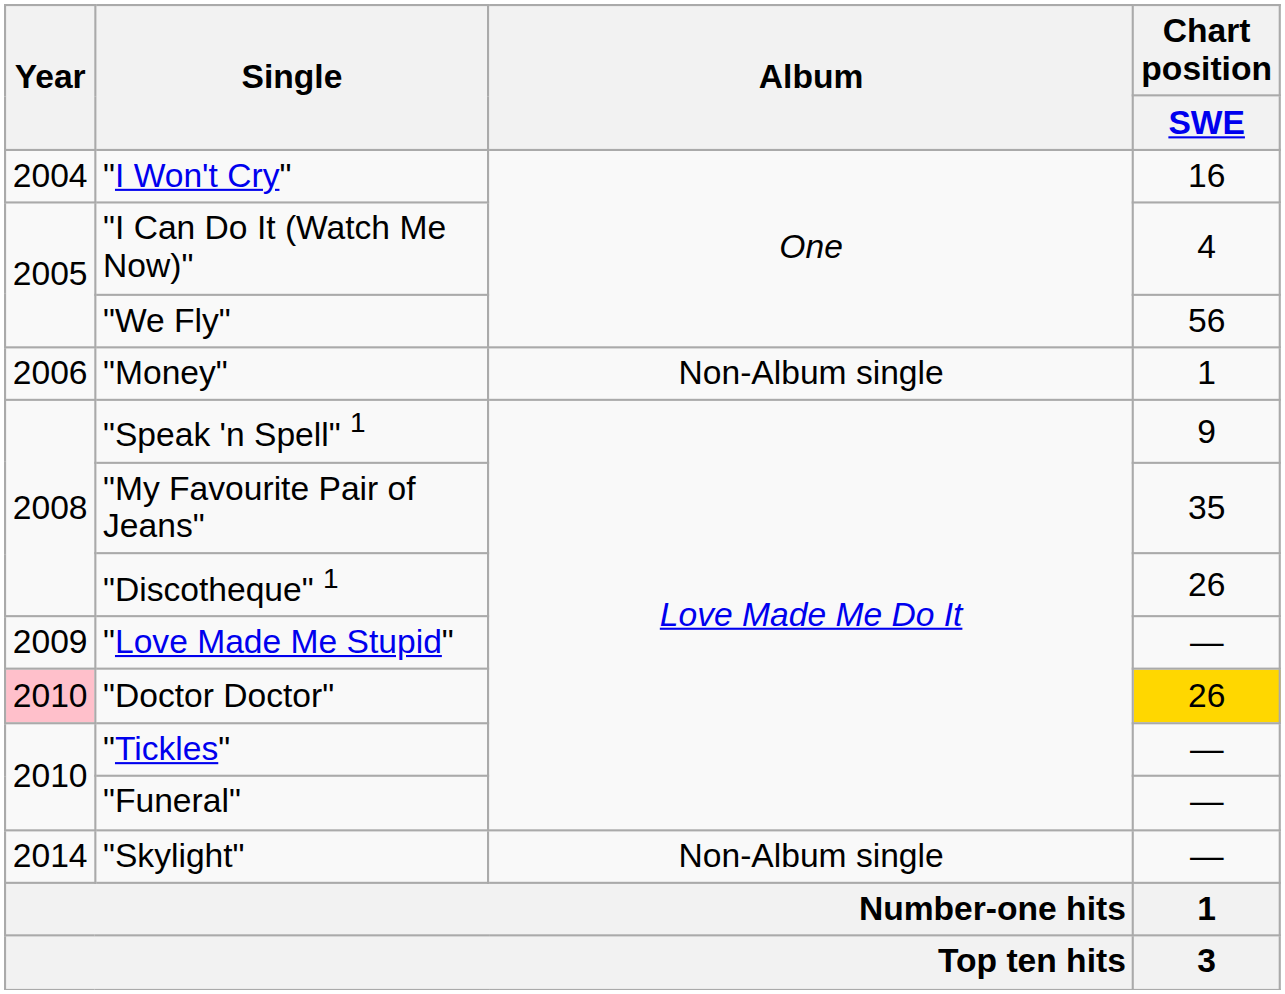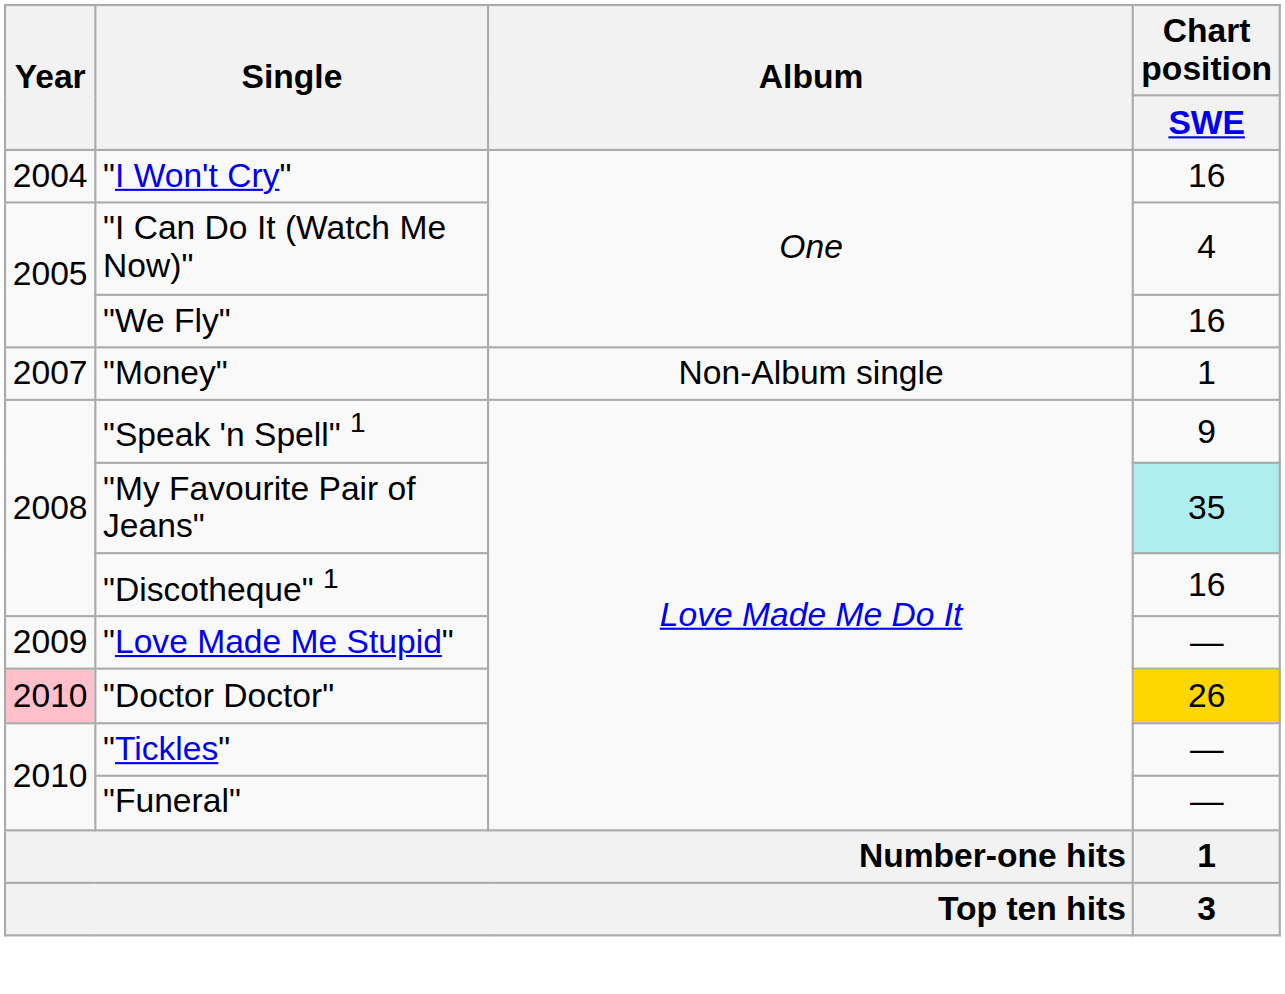"We Fly" | Chart position / SWE: 56 -> 16
"Money" | Year: 2006 -> 2007
"My Favourite Pair of Jeans" | Chart position / SWE: no background -> paleturquoise background
"Discotheque" 1 | Chart position / SWE: 26 -> 16
- row: 2014 | "Skylight" | Non-Album single | —
